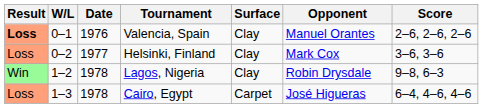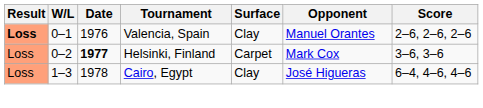Helsinki, Finland | Date: normal -> bold
Helsinki, Finland | Surface: Clay -> Carpet
- row: Win | 1–2 | 1978 | Lagos, Nigeria | Clay | Robin Drysdale | 9–8, 6–3
Cairo, Egypt | Surface: Carpet -> Clay
